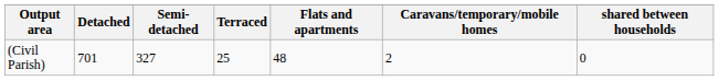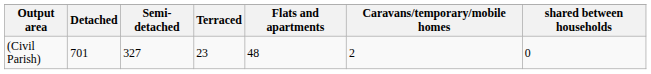(Civil Parish) | Terraced: 25 -> 23
